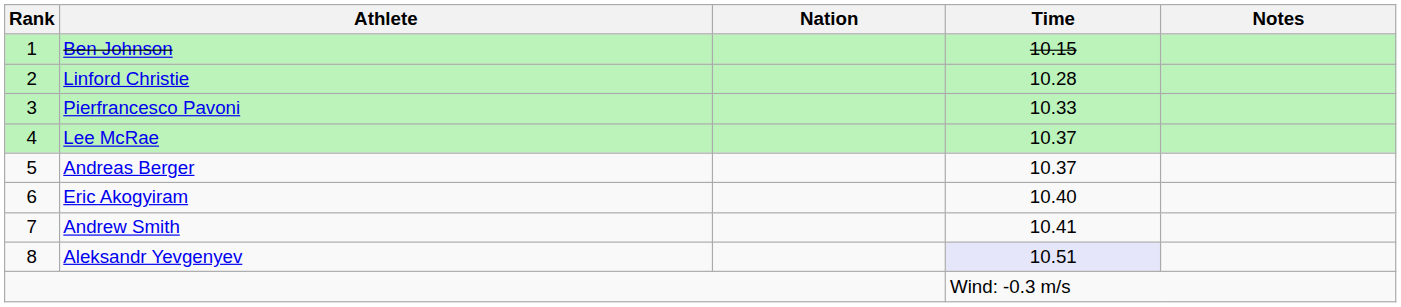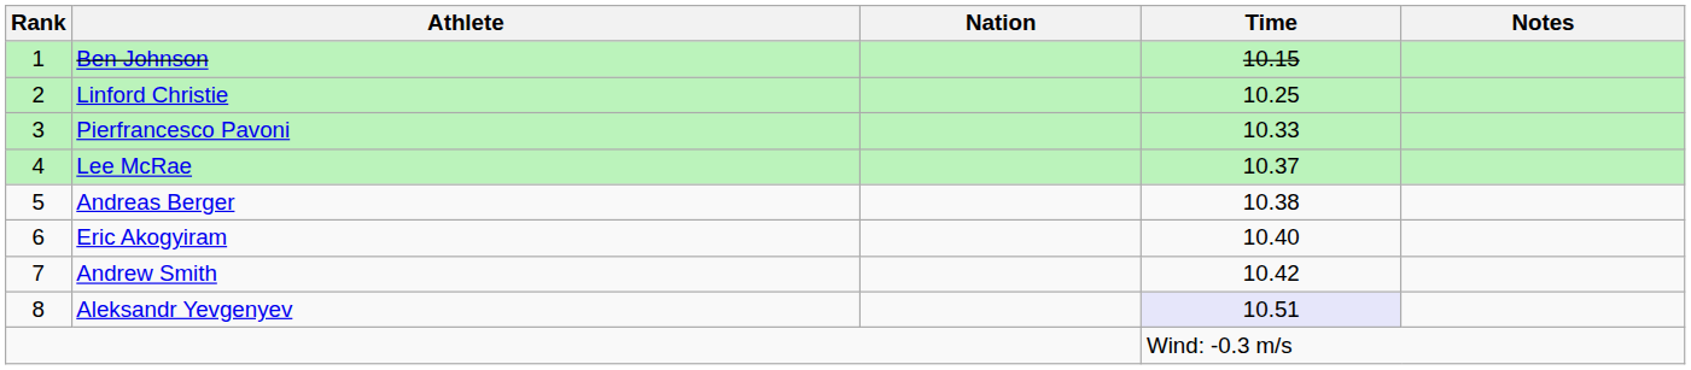Linford Christie | Time: 10.28 -> 10.25
Andreas Berger | Time: 10.37 -> 10.38
Andrew Smith | Time: 10.41 -> 10.42
